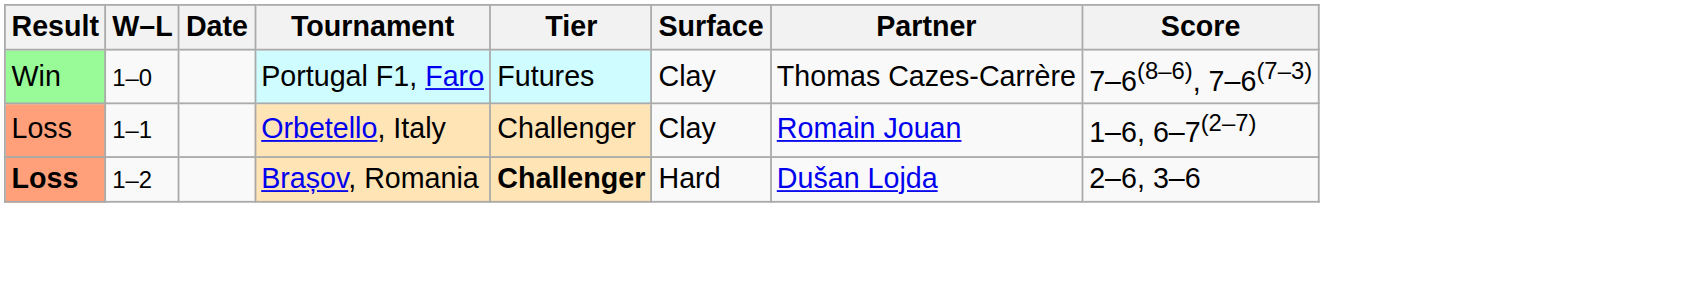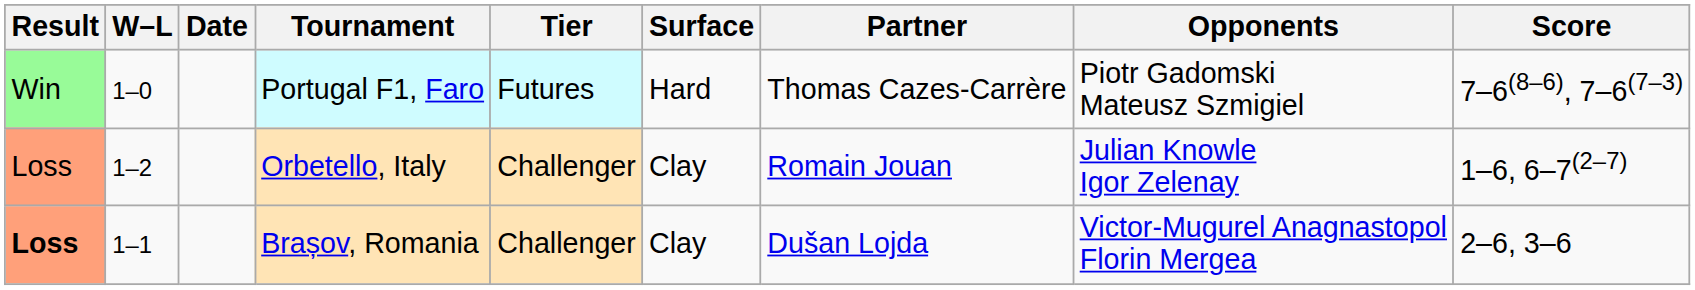+ column: Opponents | Piotr Gadomski Mateusz Szmigiel | Julian Knowle Igor Zelenay | Victor-Mugurel Anagnastopol Florin Mergea
Portugal F1, Faro | Surface: Clay -> Hard
Orbetello, Italy | W–L: 1–1 -> 1–2
Brașov, Romania | W–L: 1–2 -> 1–1
Brașov, Romania | Tier: bold -> normal
Brașov, Romania | Surface: Hard -> Clay
